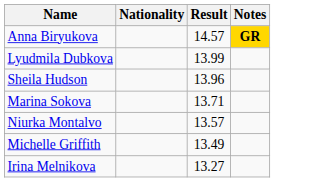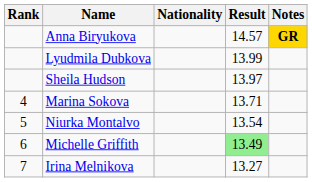+ column: Rank | 4 | 5 | 6 | 7
Sheila Hudson | Result: 13.96 -> 13.97
Niurka Montalvo | Result: 13.57 -> 13.54
Michelle Griffith | Result: no background -> lightgreen background
